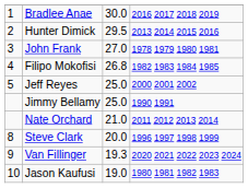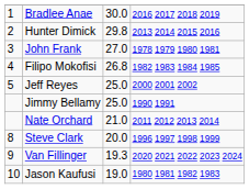Hunter Dimick | column 3: 29.5 -> 29.8
